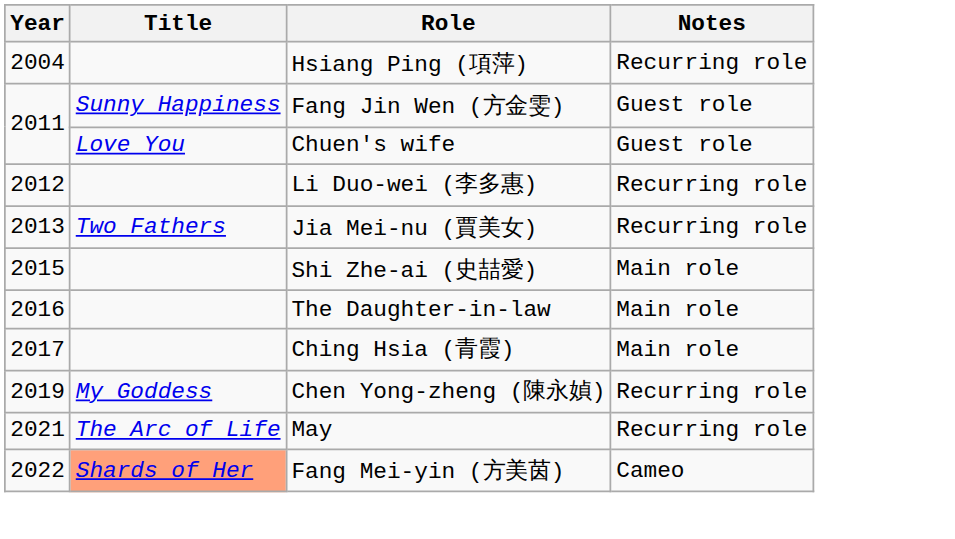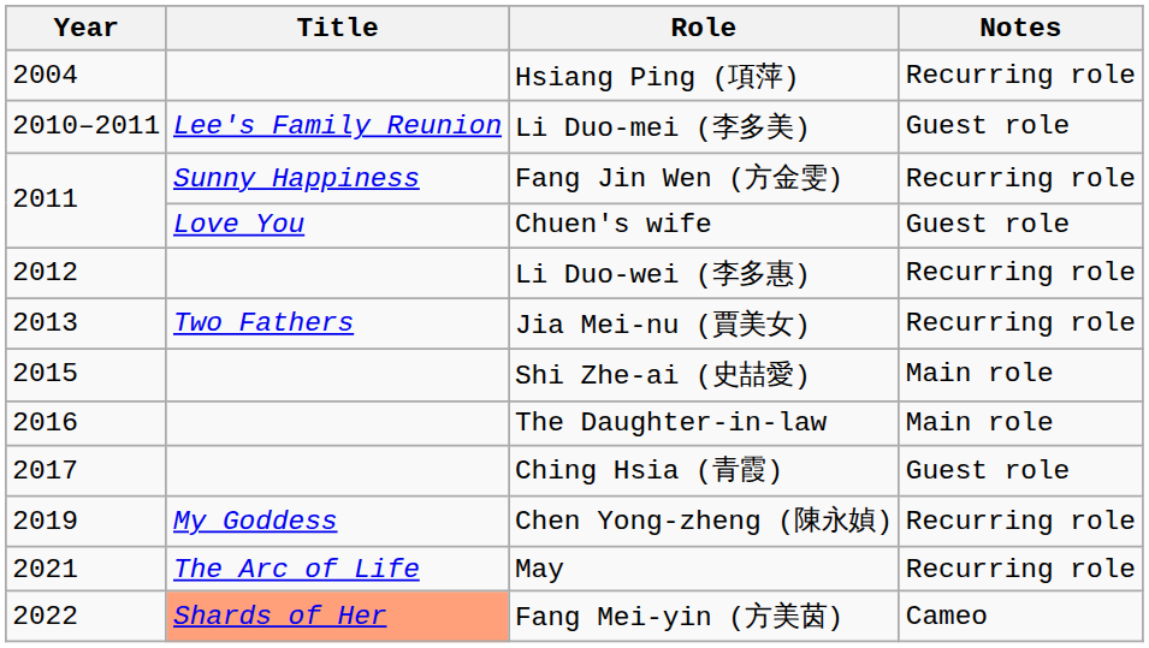+ row: 2010–2011 | Lee's Family Reunion | Li Duo-mei (李多美) | Guest role
Fang Jin Wen (方金雯) | Notes: Guest role -> Recurring role
Ching Hsia (青霞) | Notes: Main role -> Guest role
